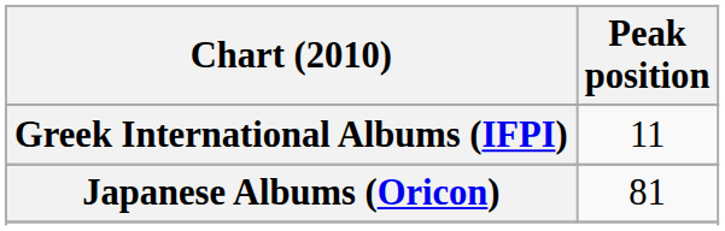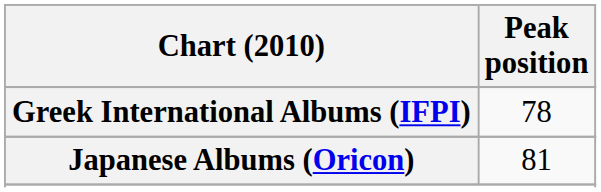Greek International Albums (IFPI) | Peak position: 11 -> 78
